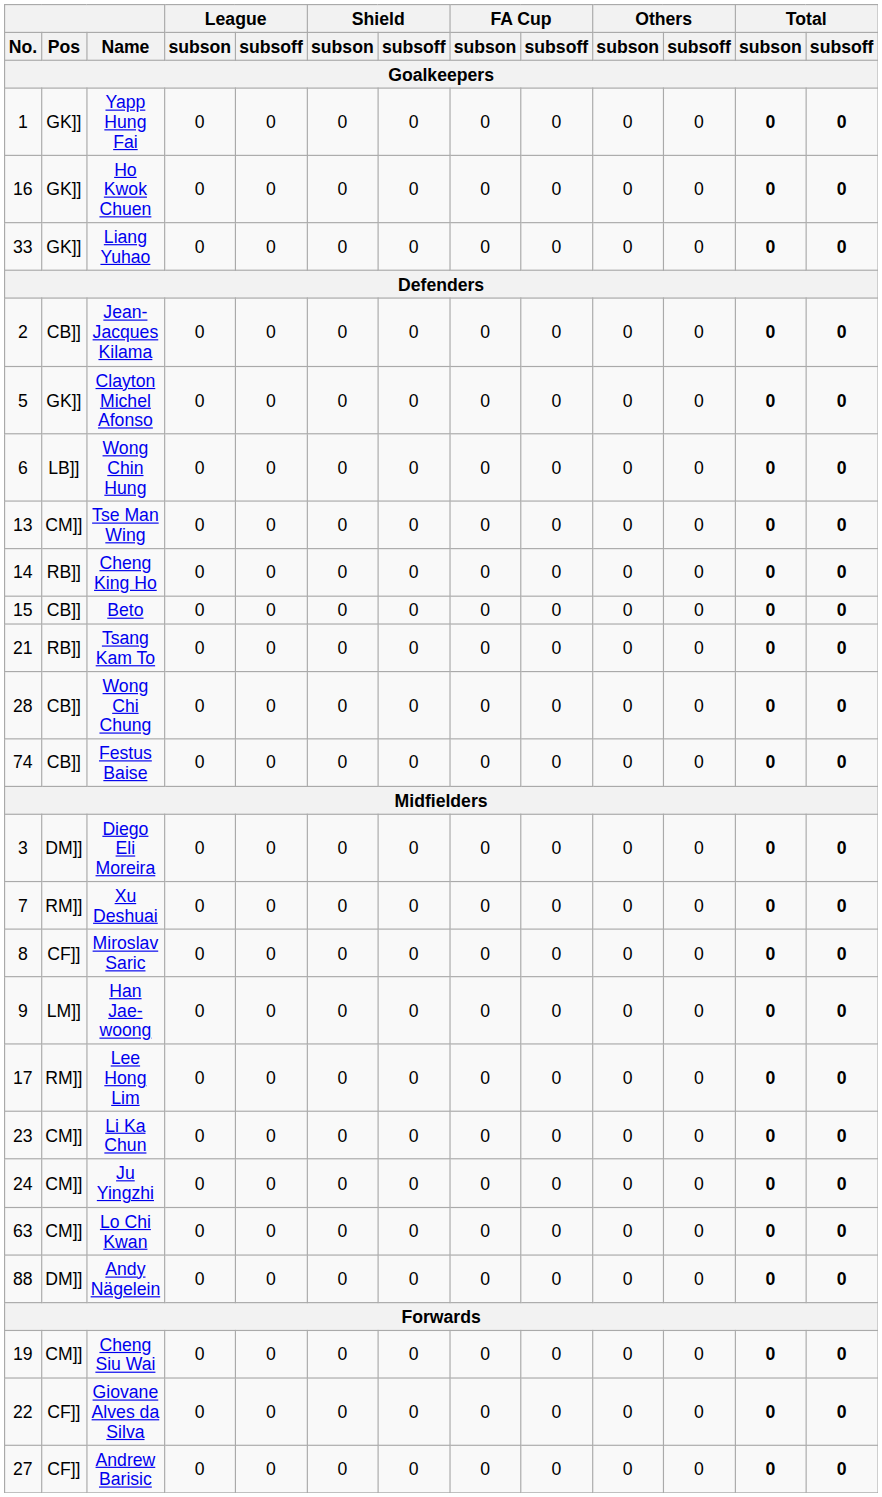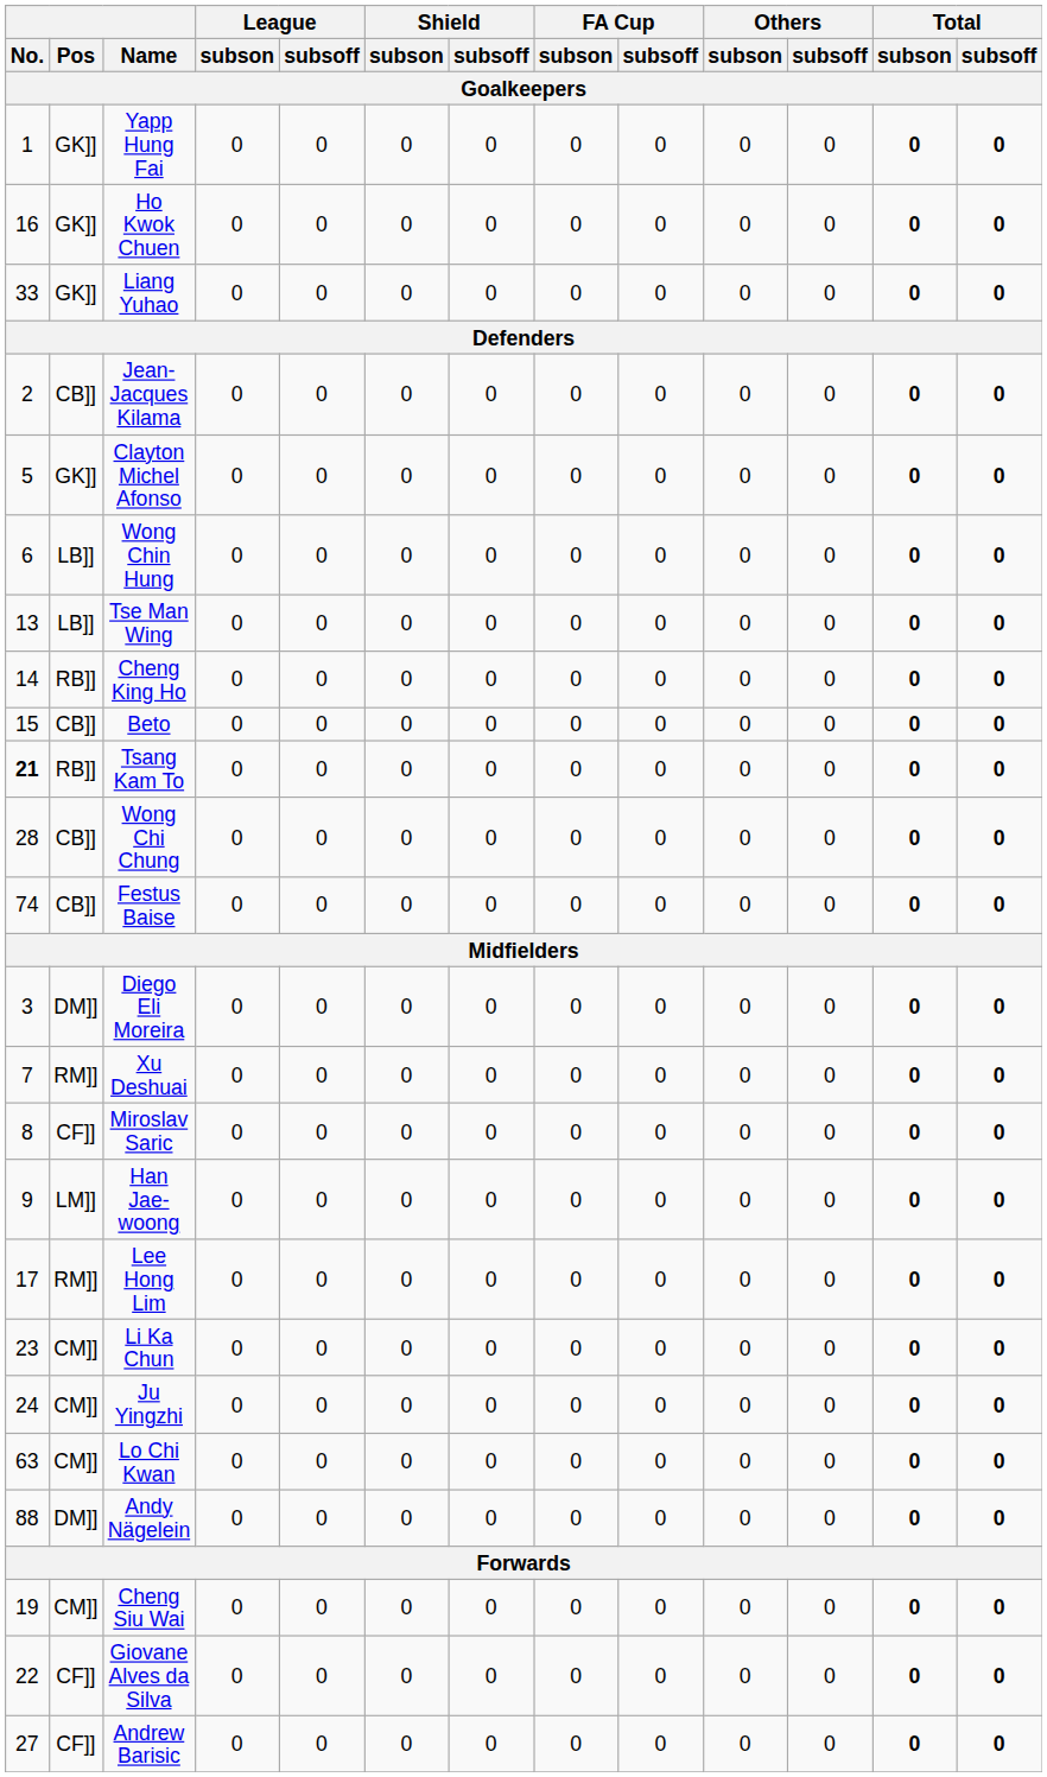Tse Man Wing | Pos: CM]] -> LB]]
Tsang Kam To | No.: normal -> bold
